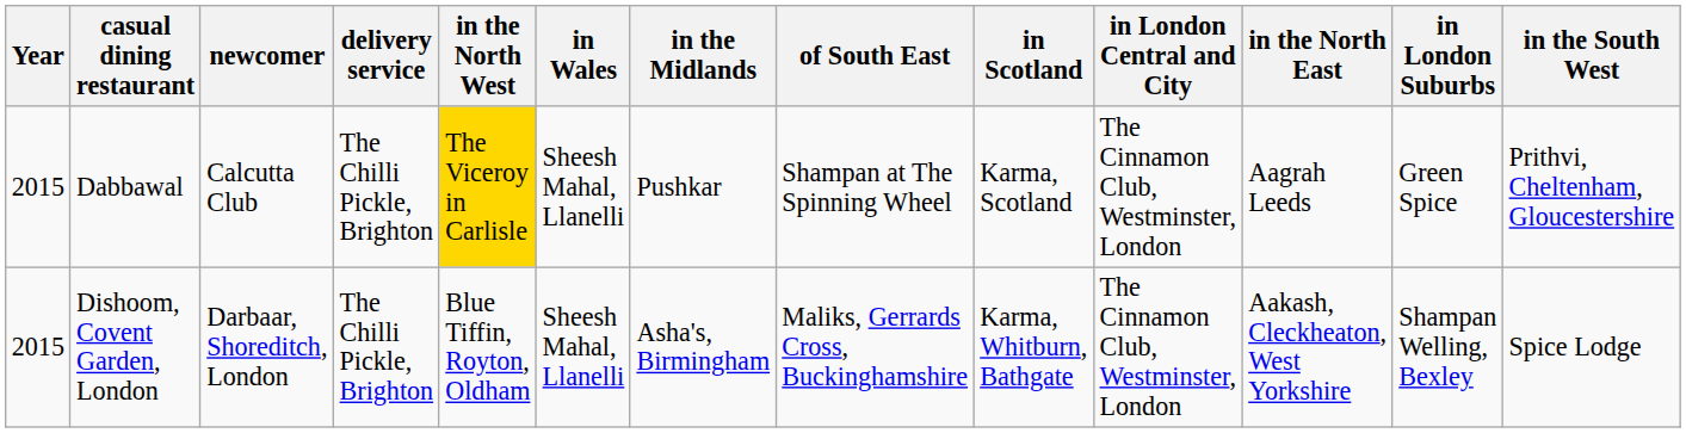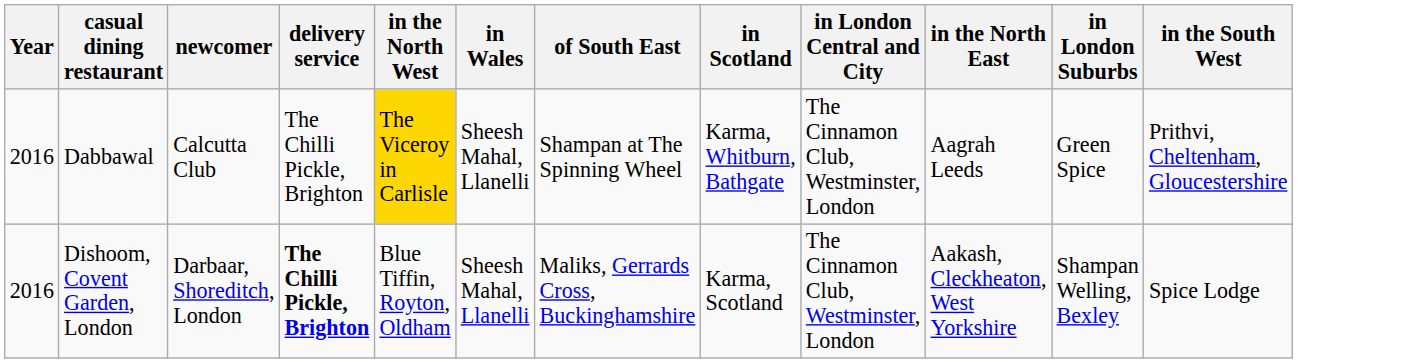- column: in the Midlands | Pushkar | Asha's, Birmingham
Dabbawal | Year: 2015 -> 2016
Dabbawal | in Scotland: Karma, Scotland -> Karma, Whitburn, Bathgate
Dishoom, Covent Garden, London | Year: 2015 -> 2016
Dishoom, Covent Garden, London | delivery service: normal -> bold
Dishoom, Covent Garden, London | in Scotland: Karma, Whitburn, Bathgate -> Karma, Scotland
